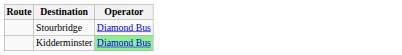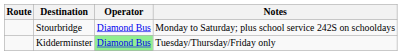+ column: Notes | Monday to Saturday; plus school service 242S on schooldays | Tuesday/Thursday/Friday only
